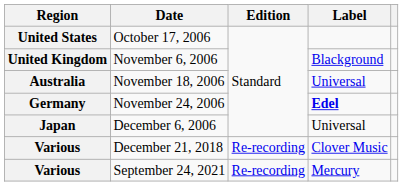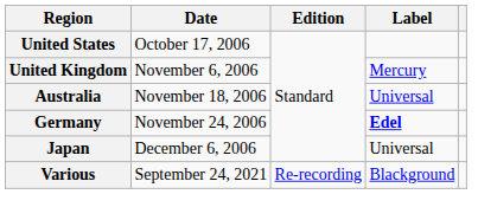November 6, 2006 | Label: Blackground -> Mercury
- row: Various | December 21, 2018 | Re-recording | Clover Music
September 24, 2021 | Label: Mercury -> Blackground
